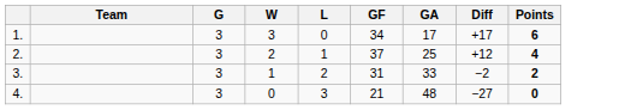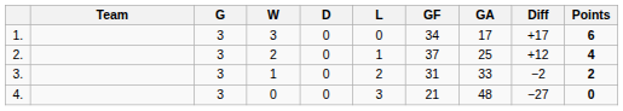+ column: D | 0 | 0 | 0 | 0
